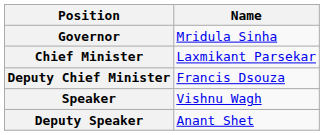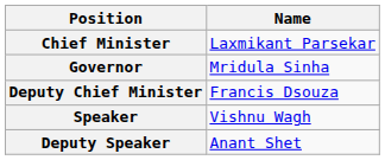rows swapped: Governor <-> Chief Minister
